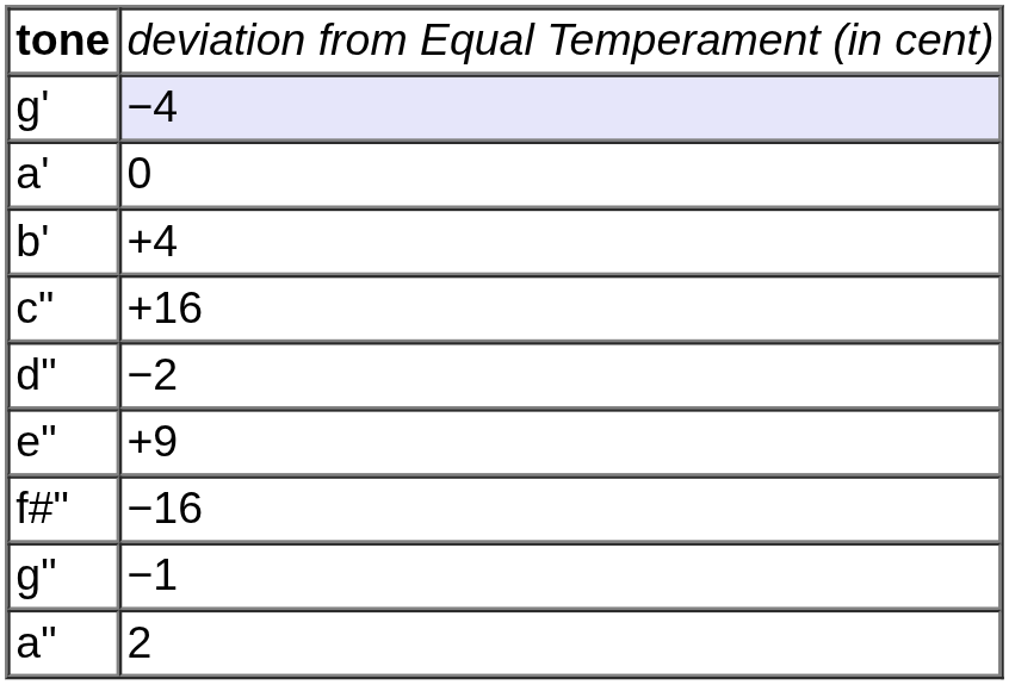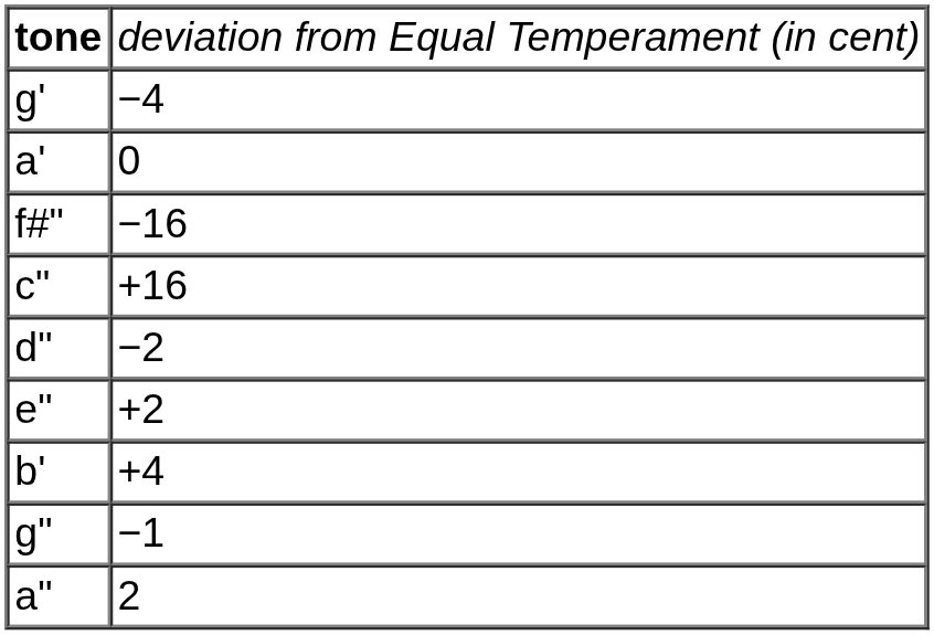g' | column 2: lavender background -> no background
rows swapped: b' <-> f#"
e" | column 2: +9 -> +2
